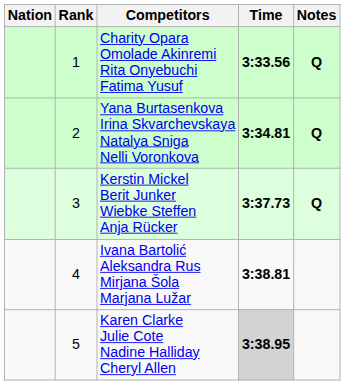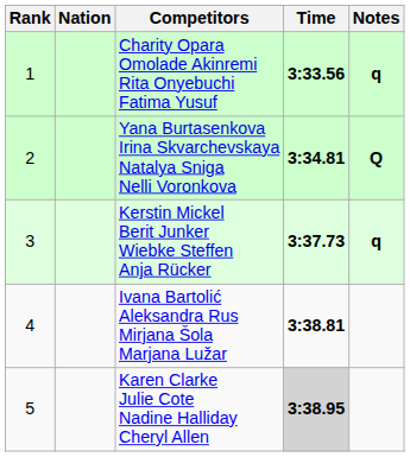columns swapped: Rank <-> Nation
Charity Opara Omolade Akinremi Rita Onyebuchi Fatima Yusuf | Notes: Q -> q
Kerstin Mickel Berit Junker Wiebke Steffen Anja Rücker | Notes: Q -> q
